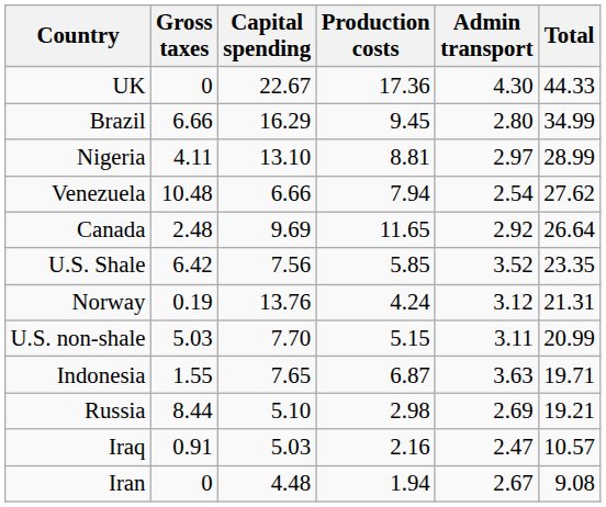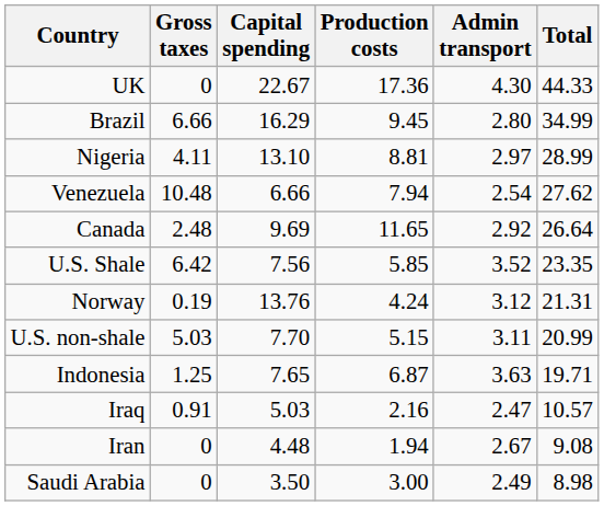Indonesia | Gross taxes: 1.55 -> 1.25
- row: Russia | 8.44 | 5.10 | 2.98 | 2.69 | 19.21
+ row: Saudi Arabia | 0 | 3.50 | 3.00 | 2.49 | 8.98
